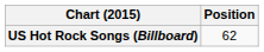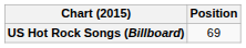US Hot Rock Songs (Billboard) | Position: 62 -> 69
